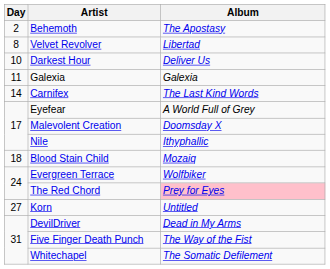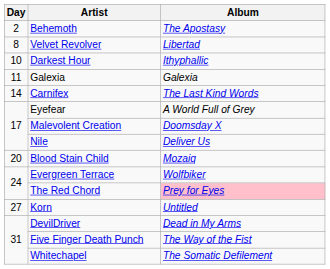Darkest Hour | Album: Deliver Us -> Ithyphallic
Nile | Album: Ithyphallic -> Deliver Us
Blood Stain Child | Day: 18 -> 20
